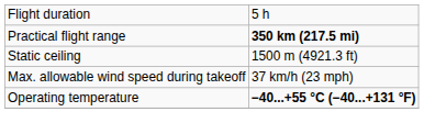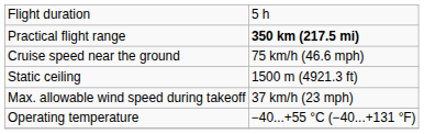+ row: Cruise speed near the ground | 75 km/h (46.6 mph)
Operating temperature | column 2: bold -> normal
